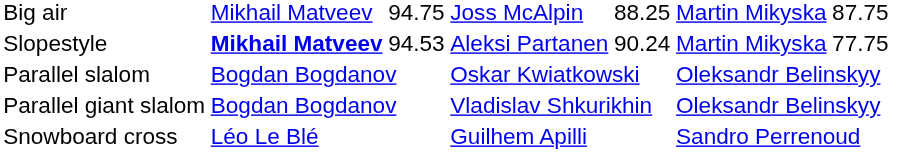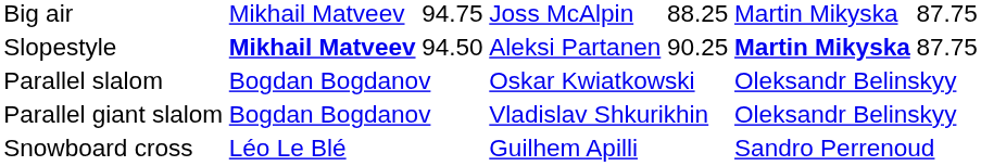Slopestyle | column 3: 94.53 -> 94.50
Slopestyle | column 5: 90.24 -> 90.25
Slopestyle | column 6: normal -> bold
Slopestyle | column 7: 77.75 -> 87.75
